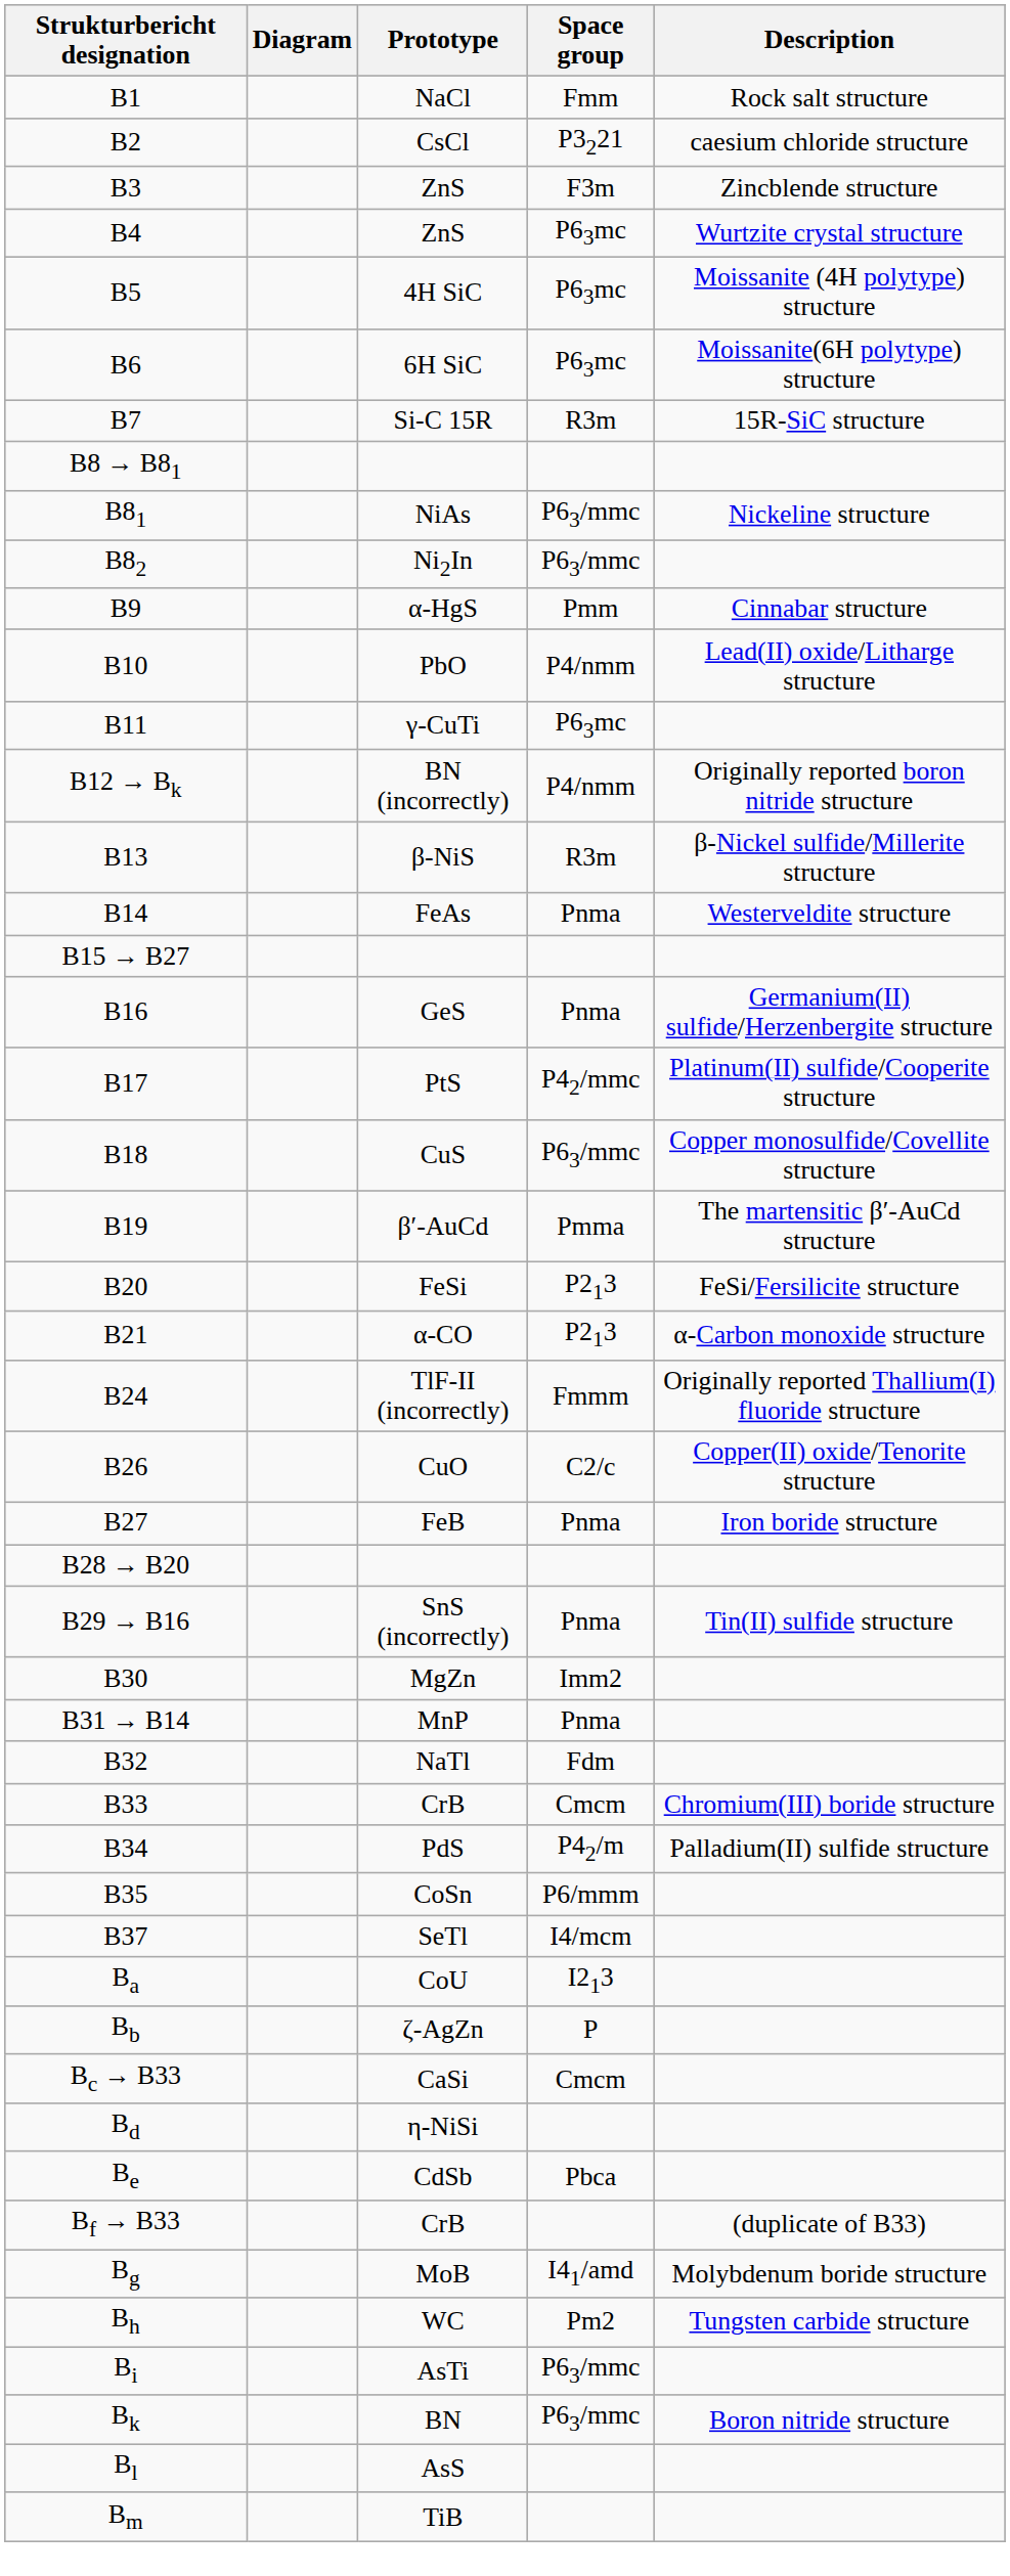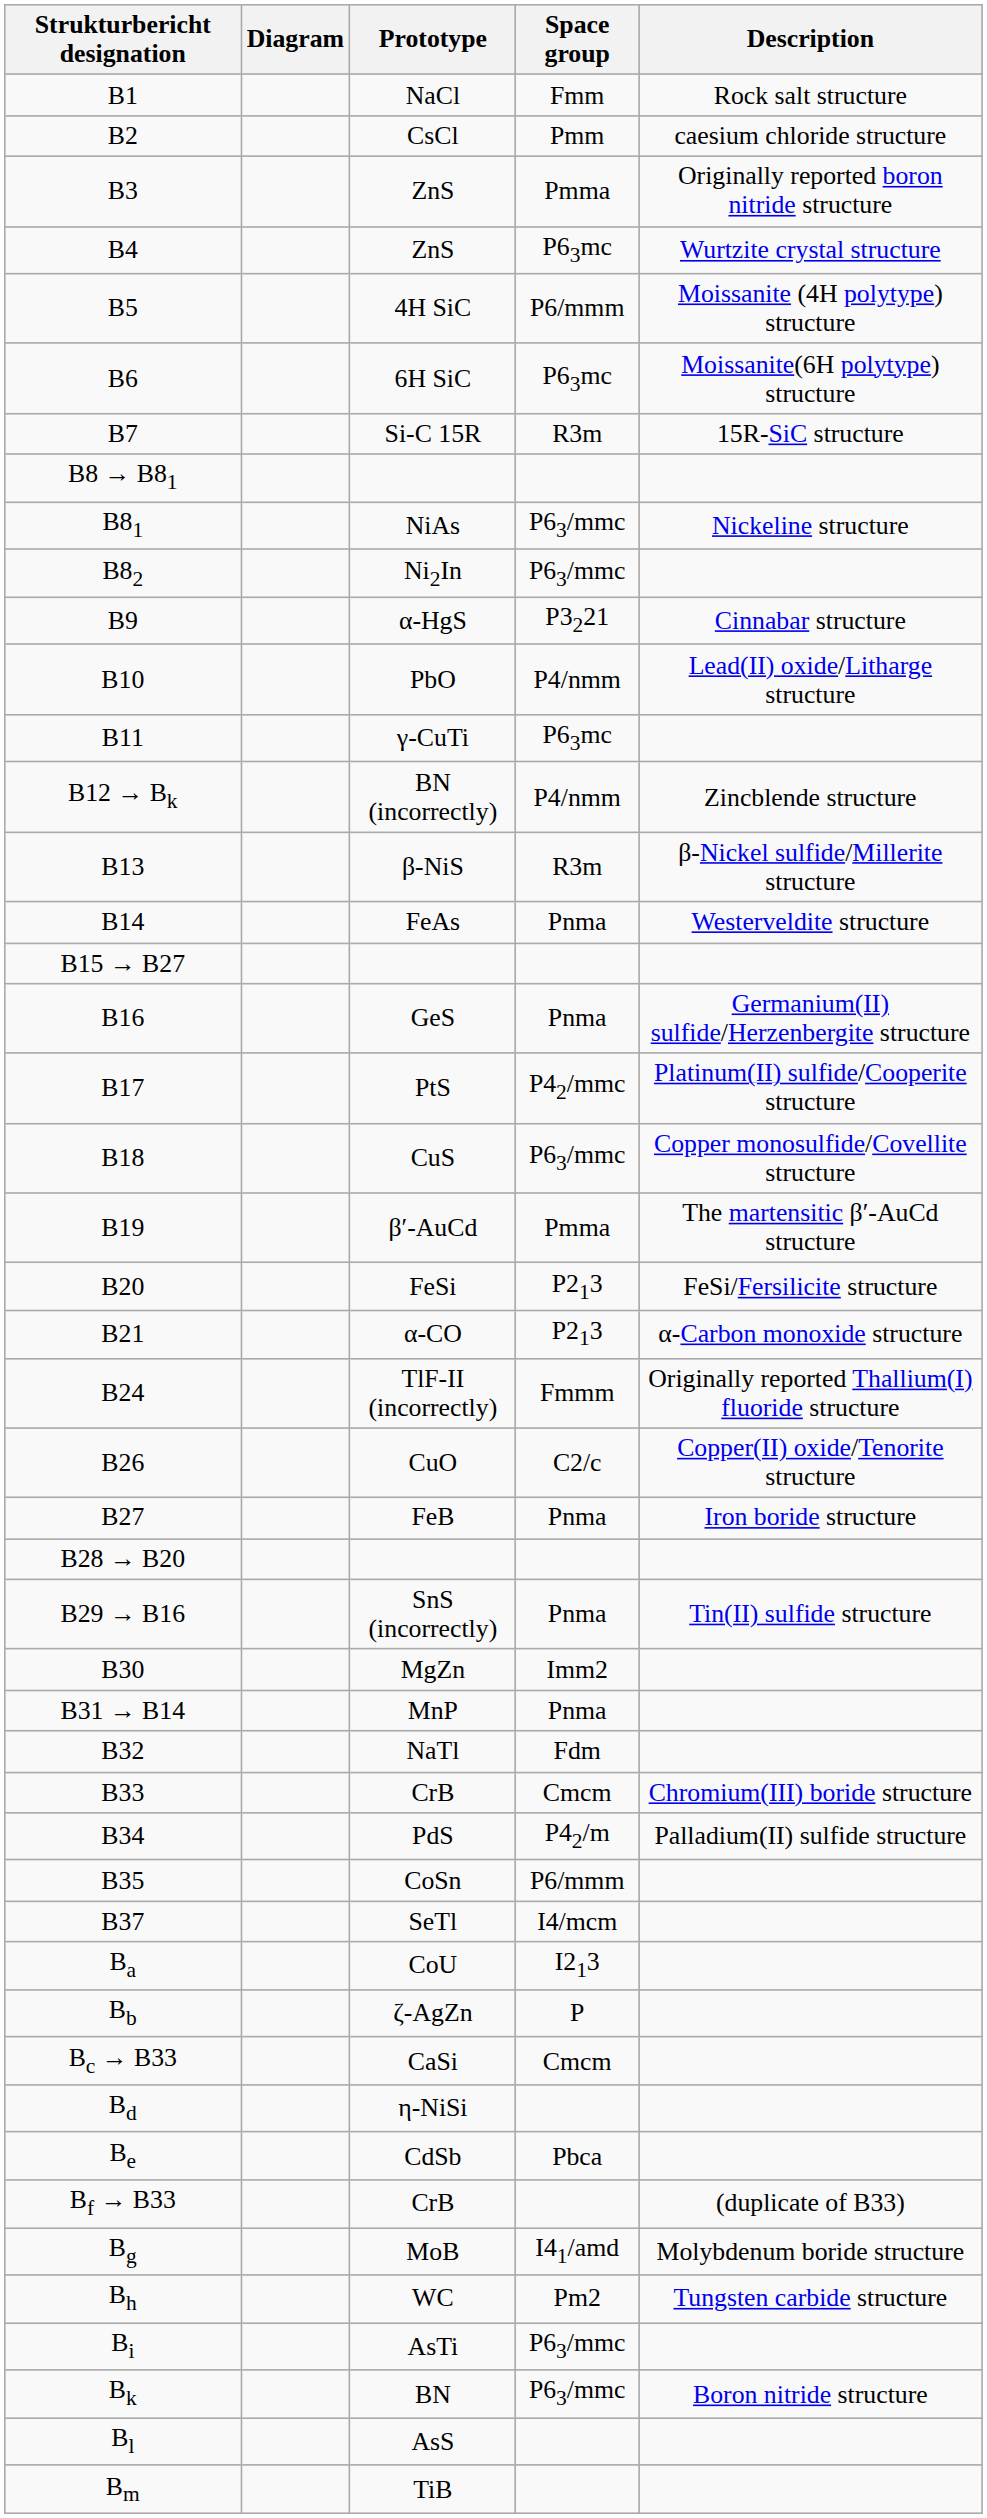CsCl | Space group: P3221 -> Pmm
B3 / ZnS | Space group: F3m -> Pmma
B3 / ZnS | Description: Zincblende structure -> Originally reported boron nitride structure
4H SiC | Space group: P63mc -> P6/mmm
α-HgS | Space group: Pmm -> P3221
BN (incorrectly) | Description: Originally reported boron nitride structure -> Zincblende structure
